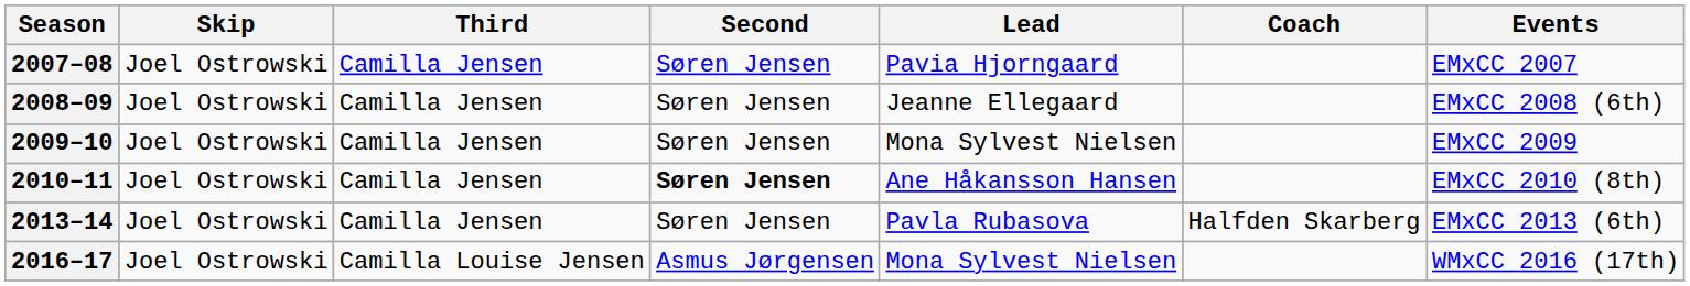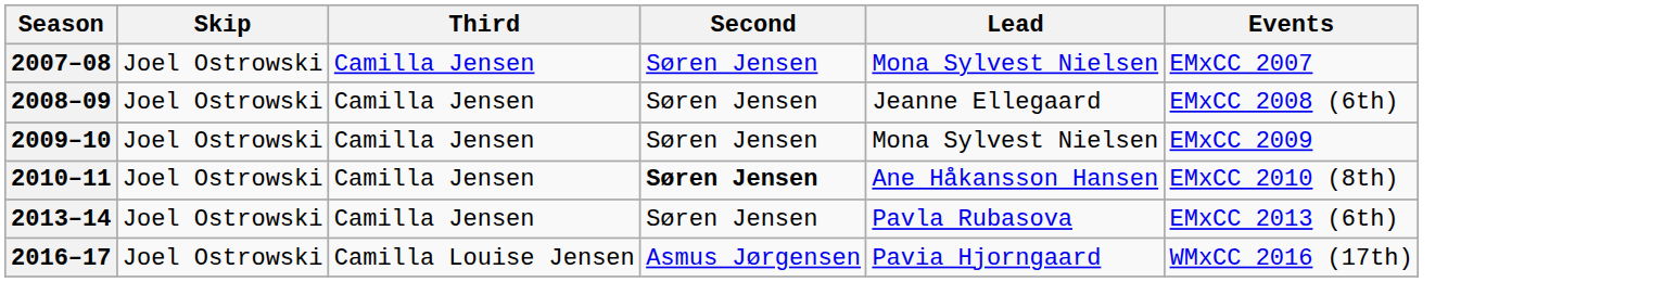- column: Coach | Halfden Skarberg
2007–08 | Lead: Pavia Hjorngaard -> Mona Sylvest Nielsen
2016–17 | Lead: Mona Sylvest Nielsen -> Pavia Hjorngaard
